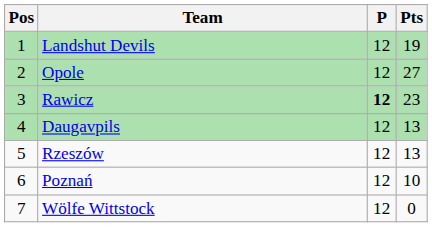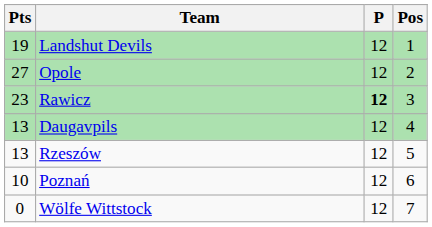columns swapped: Pos <-> Pts
